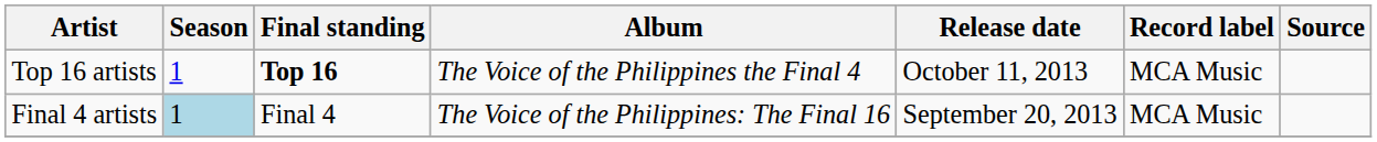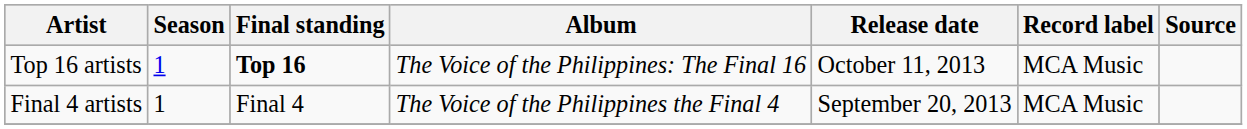Top 16 artists | Album: The Voice of the Philippines the Final 4 -> The Voice of the Philippines: The Final 16
Final 4 artists | Season: lightblue background -> no background
Final 4 artists | Album: The Voice of the Philippines: The Final 16 -> The Voice of the Philippines the Final 4
